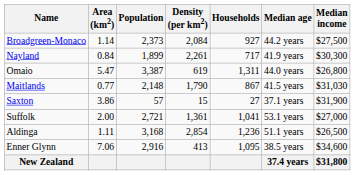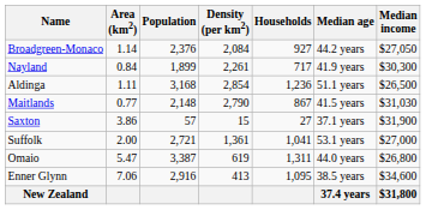Broadgreen-Monaco | Population: 2,373 -> 2,376
Broadgreen-Monaco | Median income: $27,500 -> $27,050
rows swapped: Aldinga <-> Omaio
Maitlands | Density (per km2): 1,790 -> 2,790
